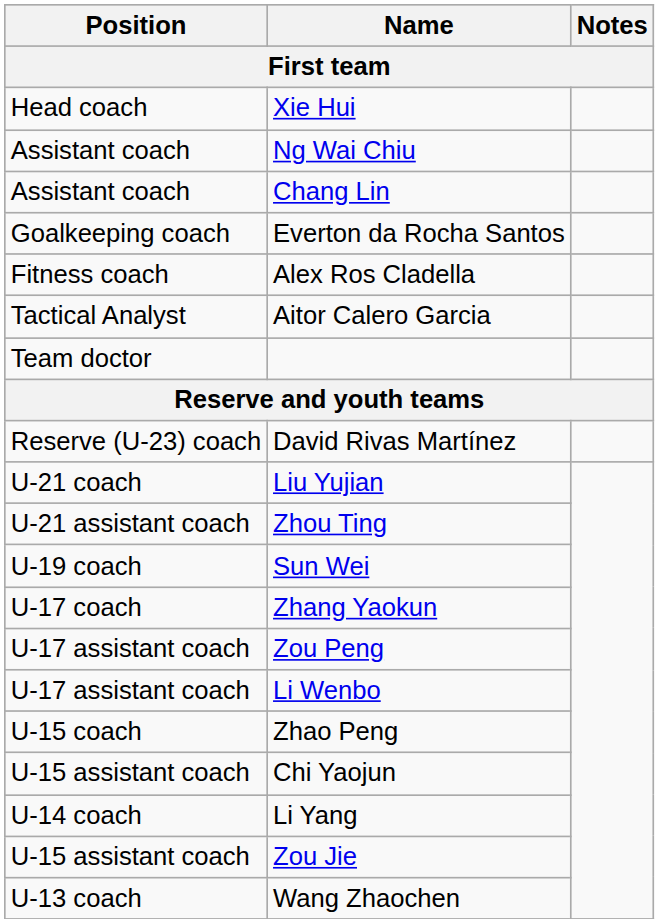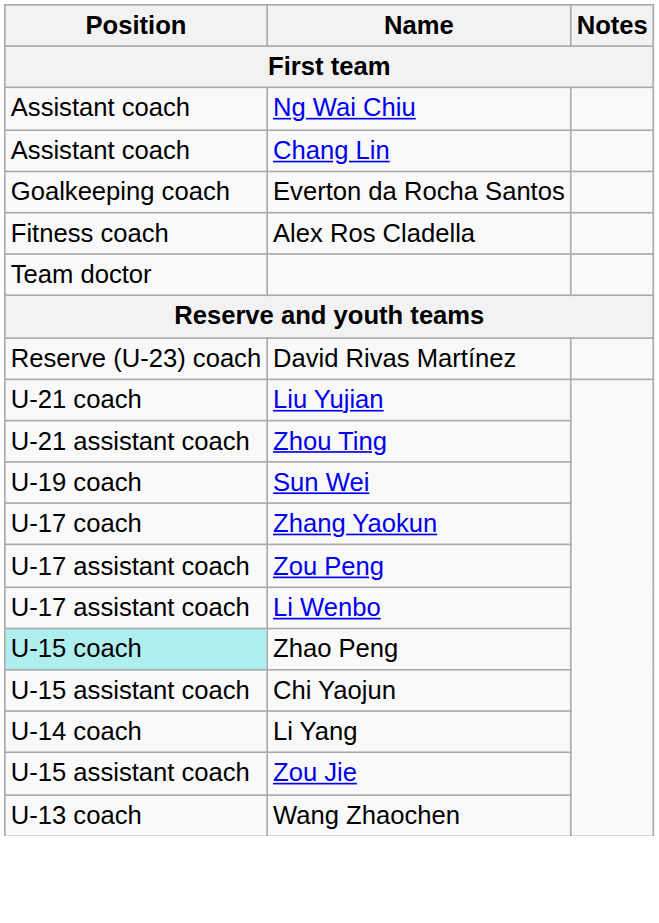- row: Head coach | Xie Hui
- row: Tactical Analyst | Aitor Calero Garcia
Zhao Peng | Position: no background -> paleturquoise background
